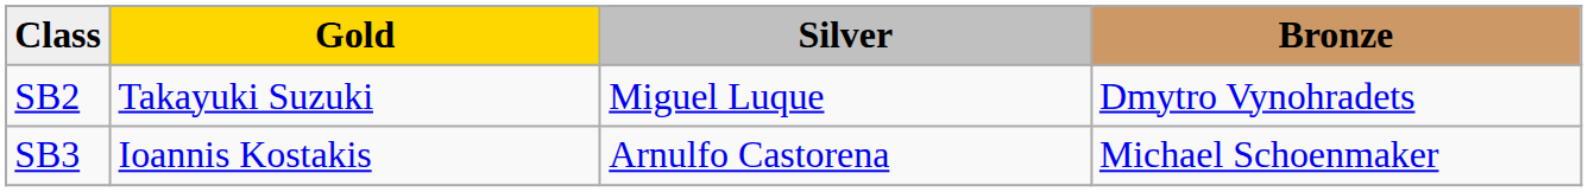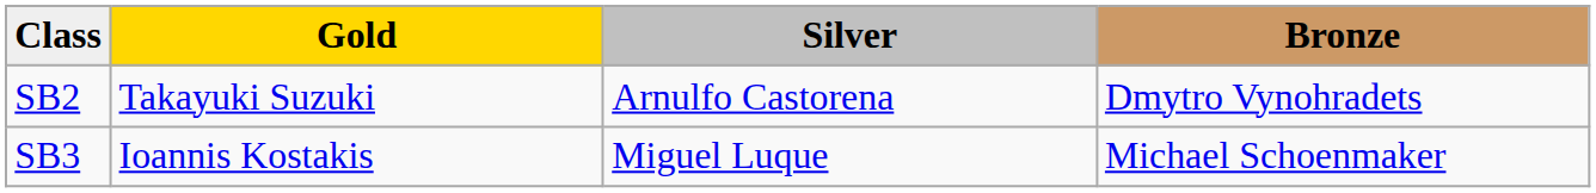SB2 | Silver: Miguel Luque -> Arnulfo Castorena
SB3 | Silver: Arnulfo Castorena -> Miguel Luque
